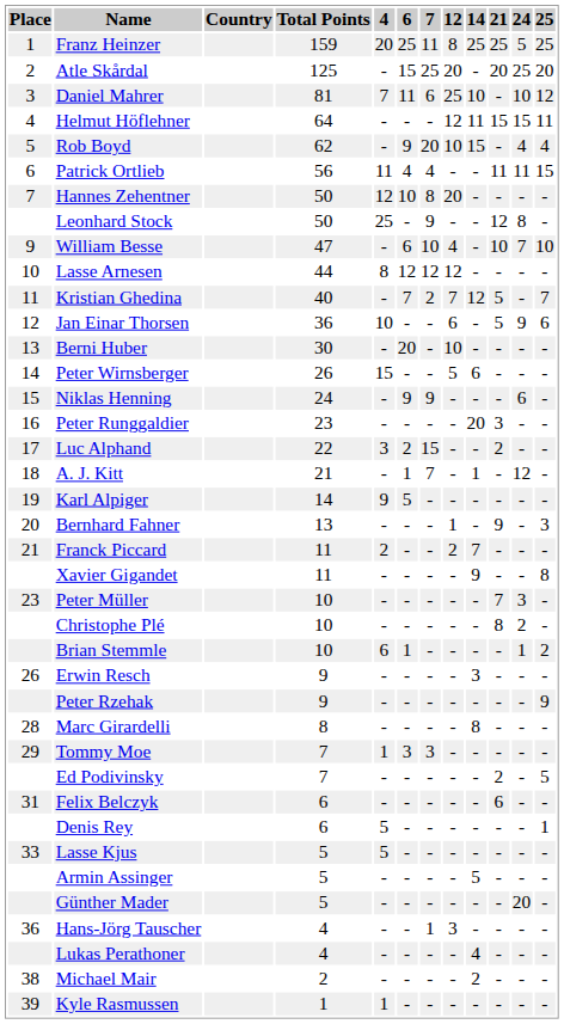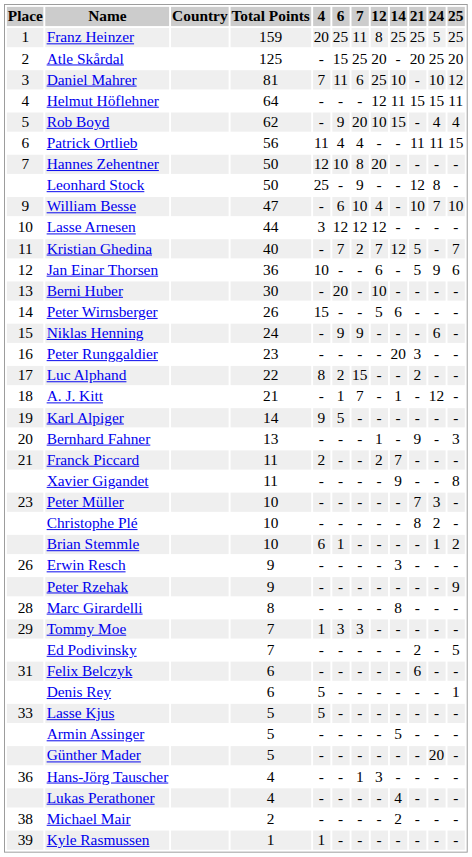Lasse Arnesen | 4: 8 -> 3
Luc Alphand | 4: 3 -> 8
